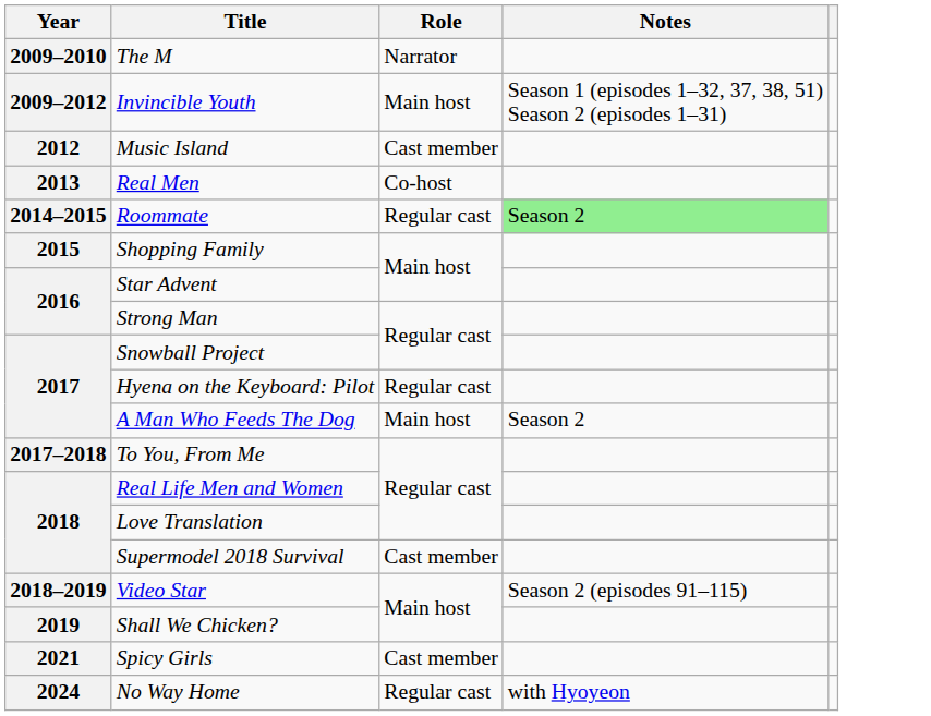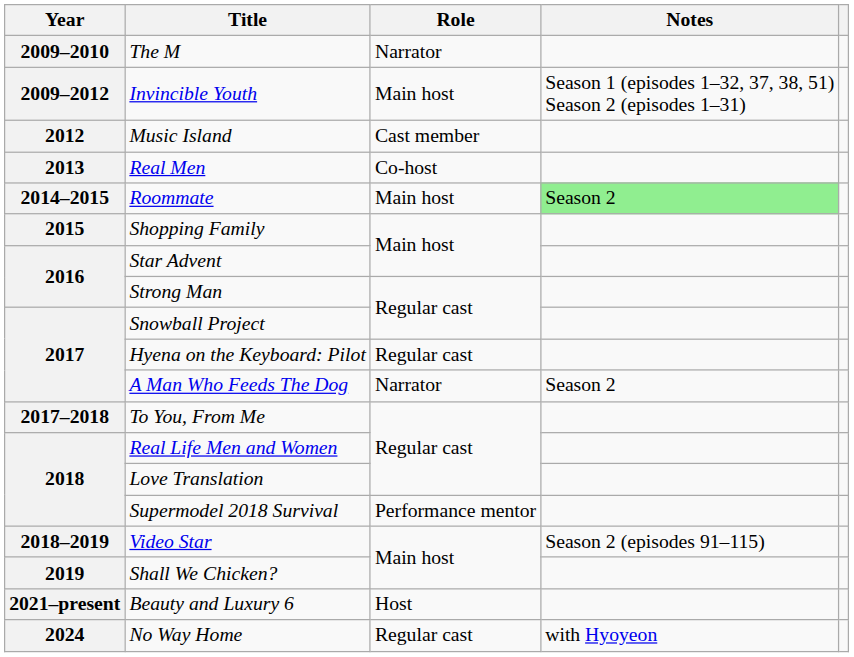Roommate | Role: Regular cast -> Main host
A Man Who Feeds The Dog | Role: Main host -> Narrator
Supermodel 2018 Survival | Role: Cast member -> Performance mentor
+ row: 2021–present | Beauty and Luxury 6 | Host
- row: 2021 | Spicy Girls | Cast member
